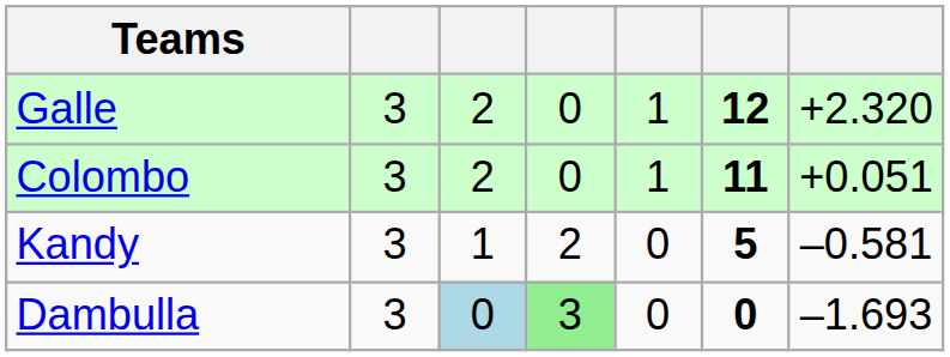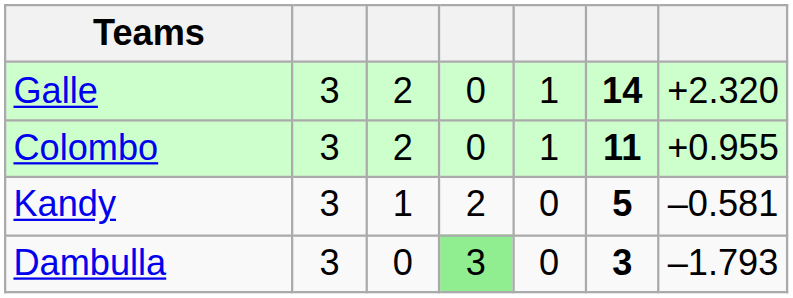Galle | column 6: 12 -> 14
Colombo | column 7: +0.051 -> +0.955
Dambulla | column 3: lightblue background -> no background
Dambulla | column 6: 0 -> 3
Dambulla | column 7: –1.693 -> –1.793
